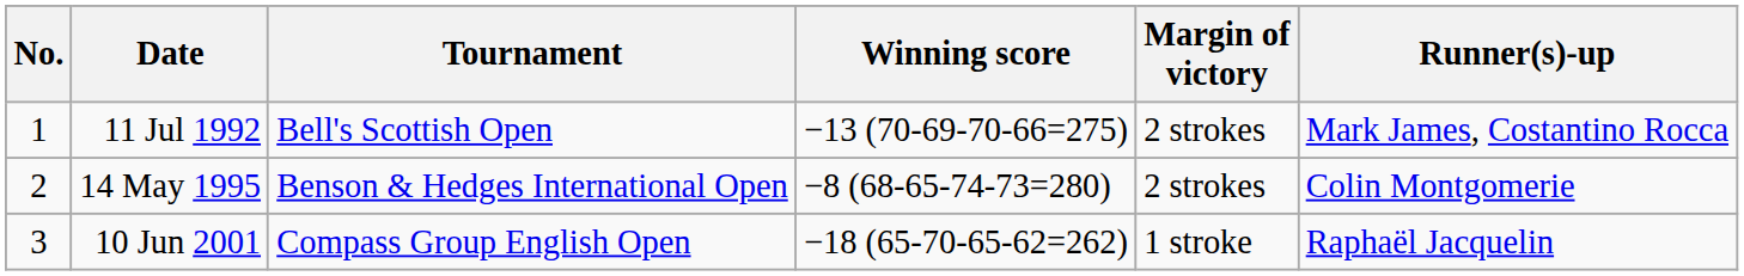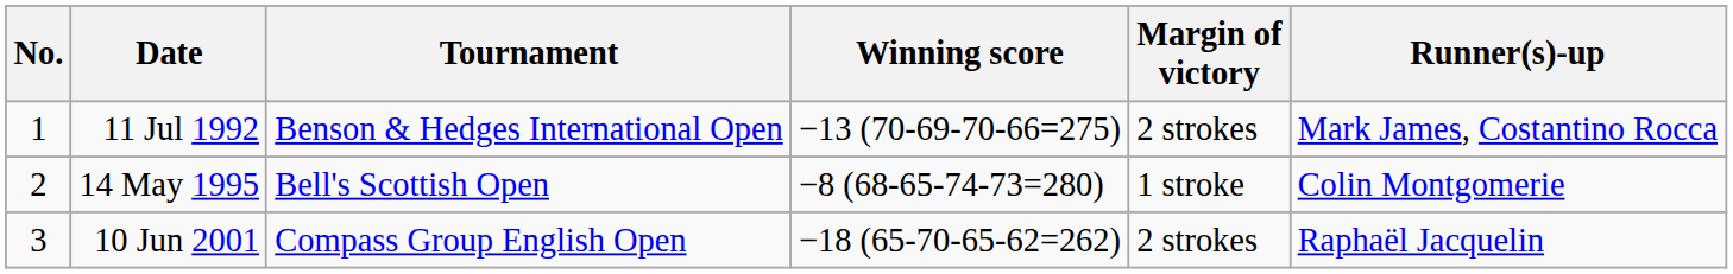11 Jul 1992 | Tournament: Bell's Scottish Open -> Benson & Hedges International Open
14 May 1995 | Tournament: Benson & Hedges International Open -> Bell's Scottish Open
14 May 1995 | Margin of victory: 2 strokes -> 1 stroke
10 Jun 2001 | Margin of victory: 1 stroke -> 2 strokes
